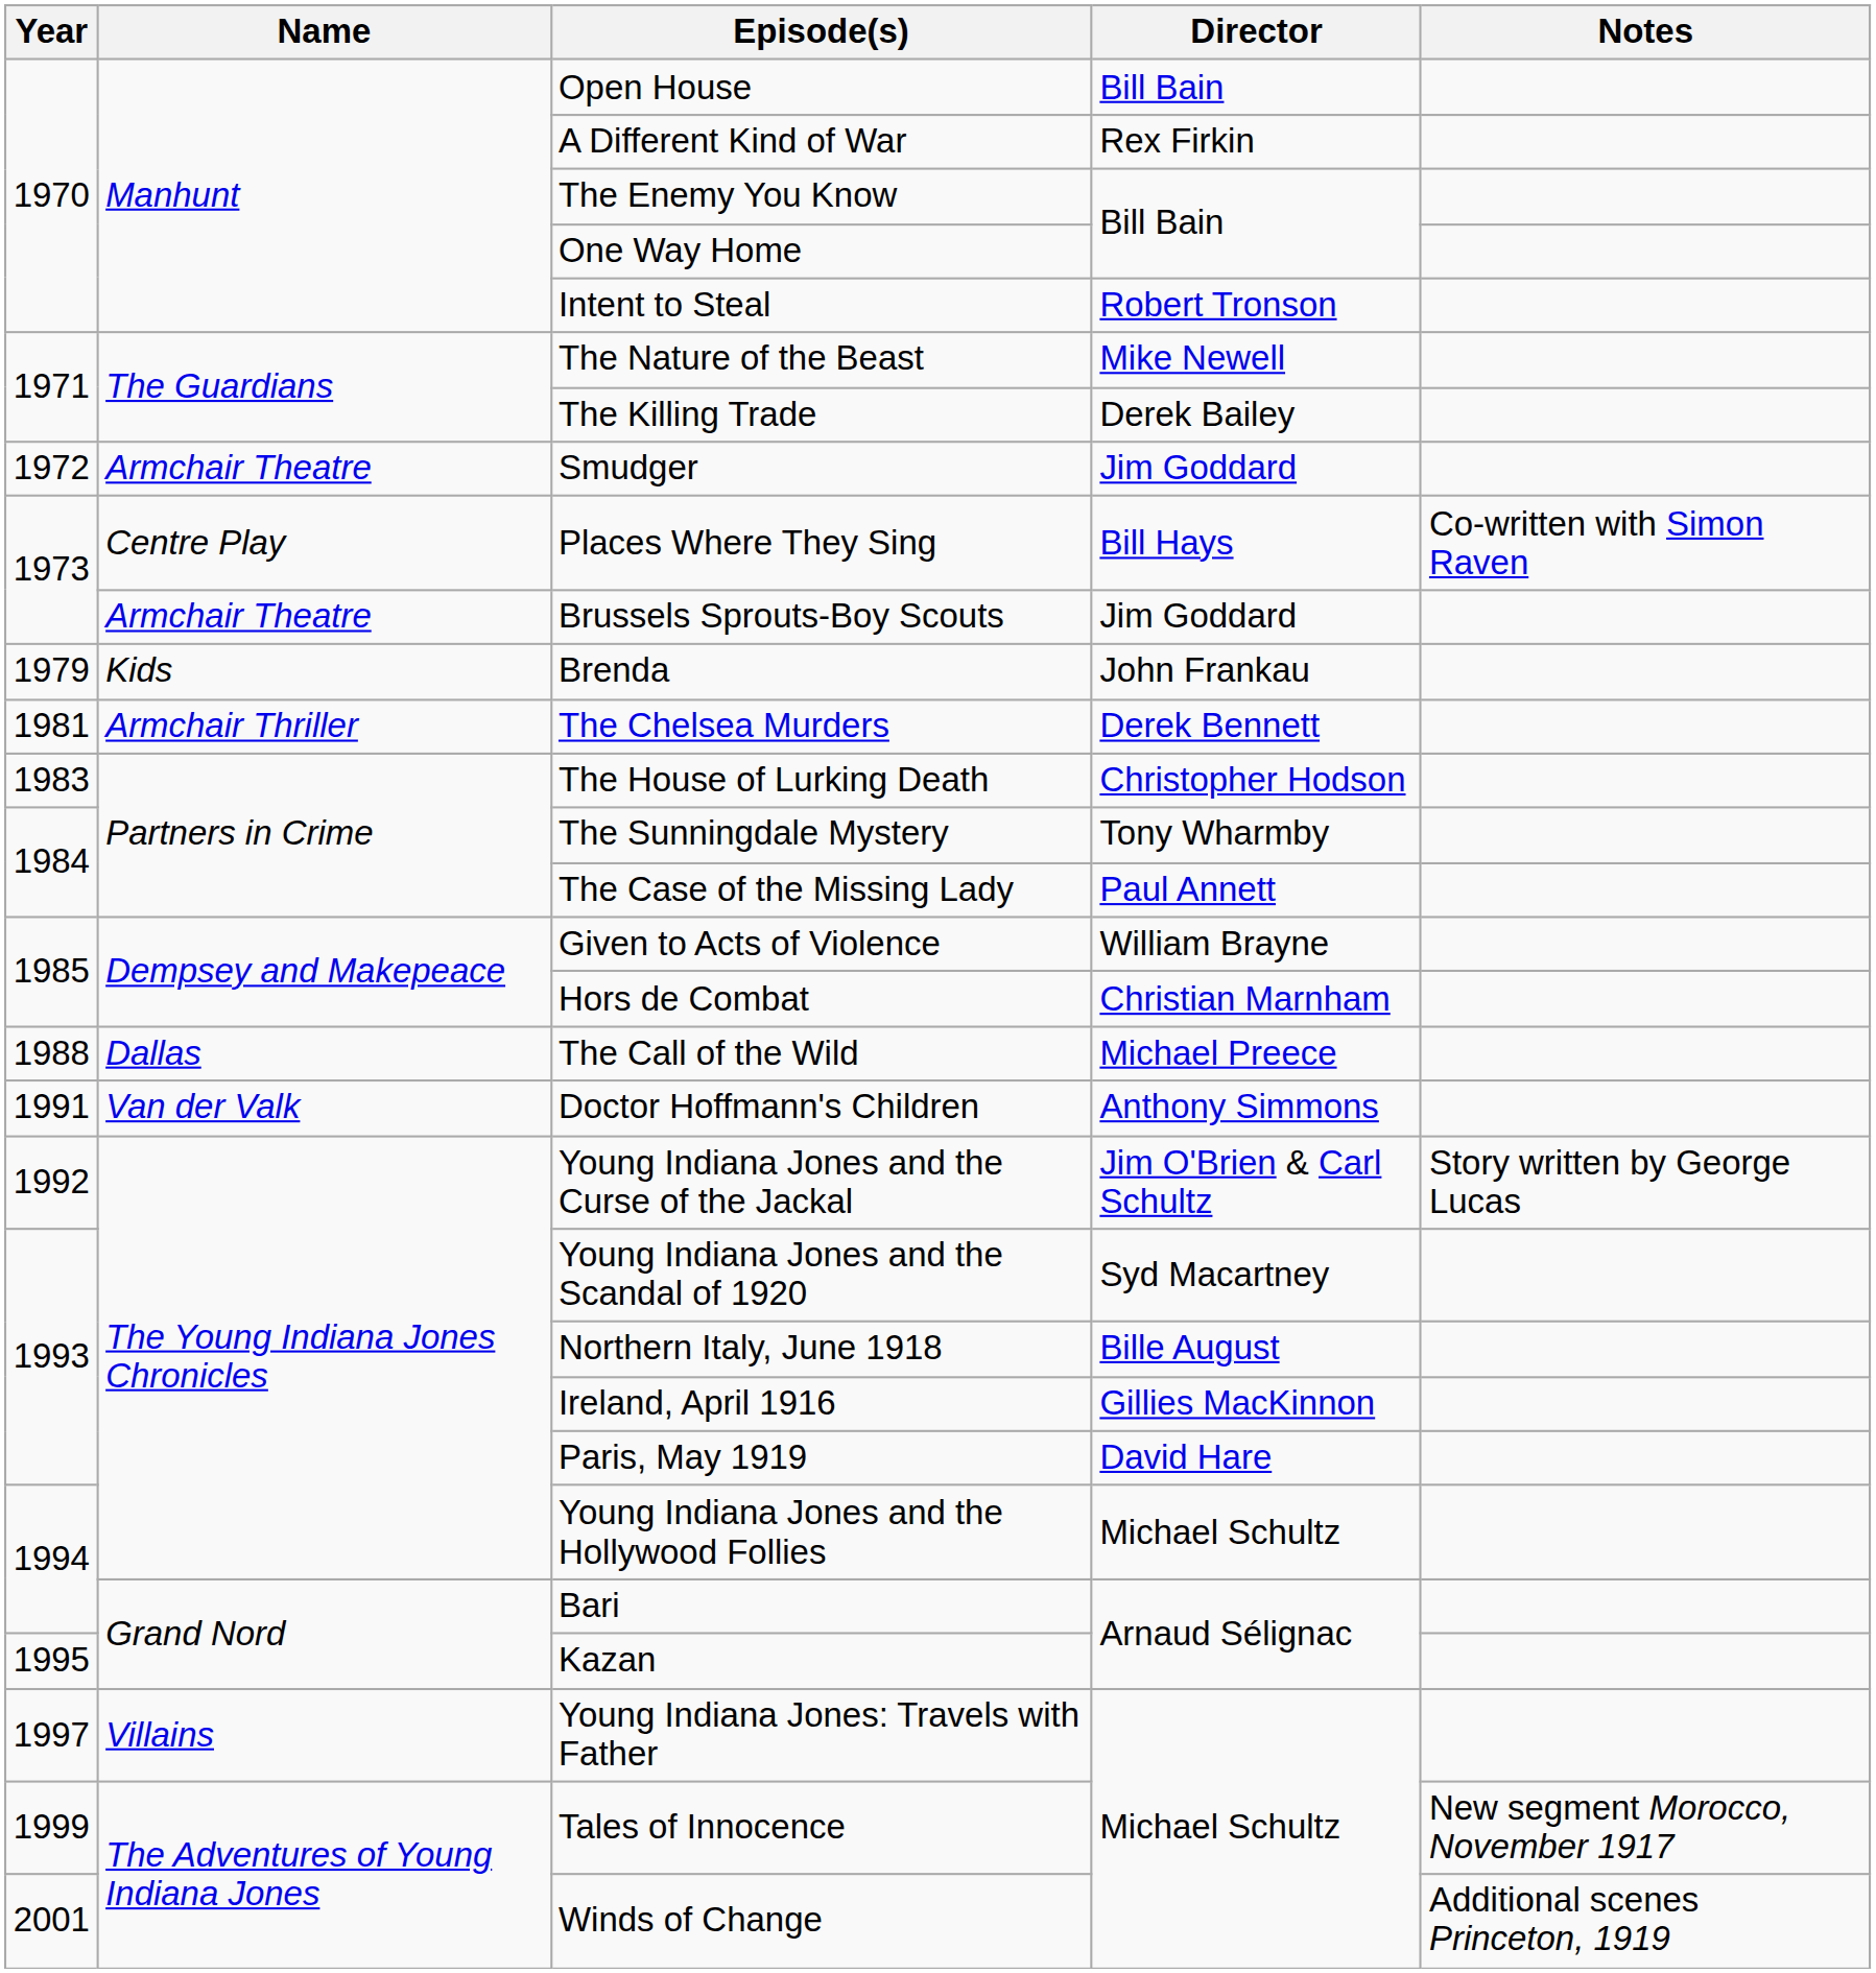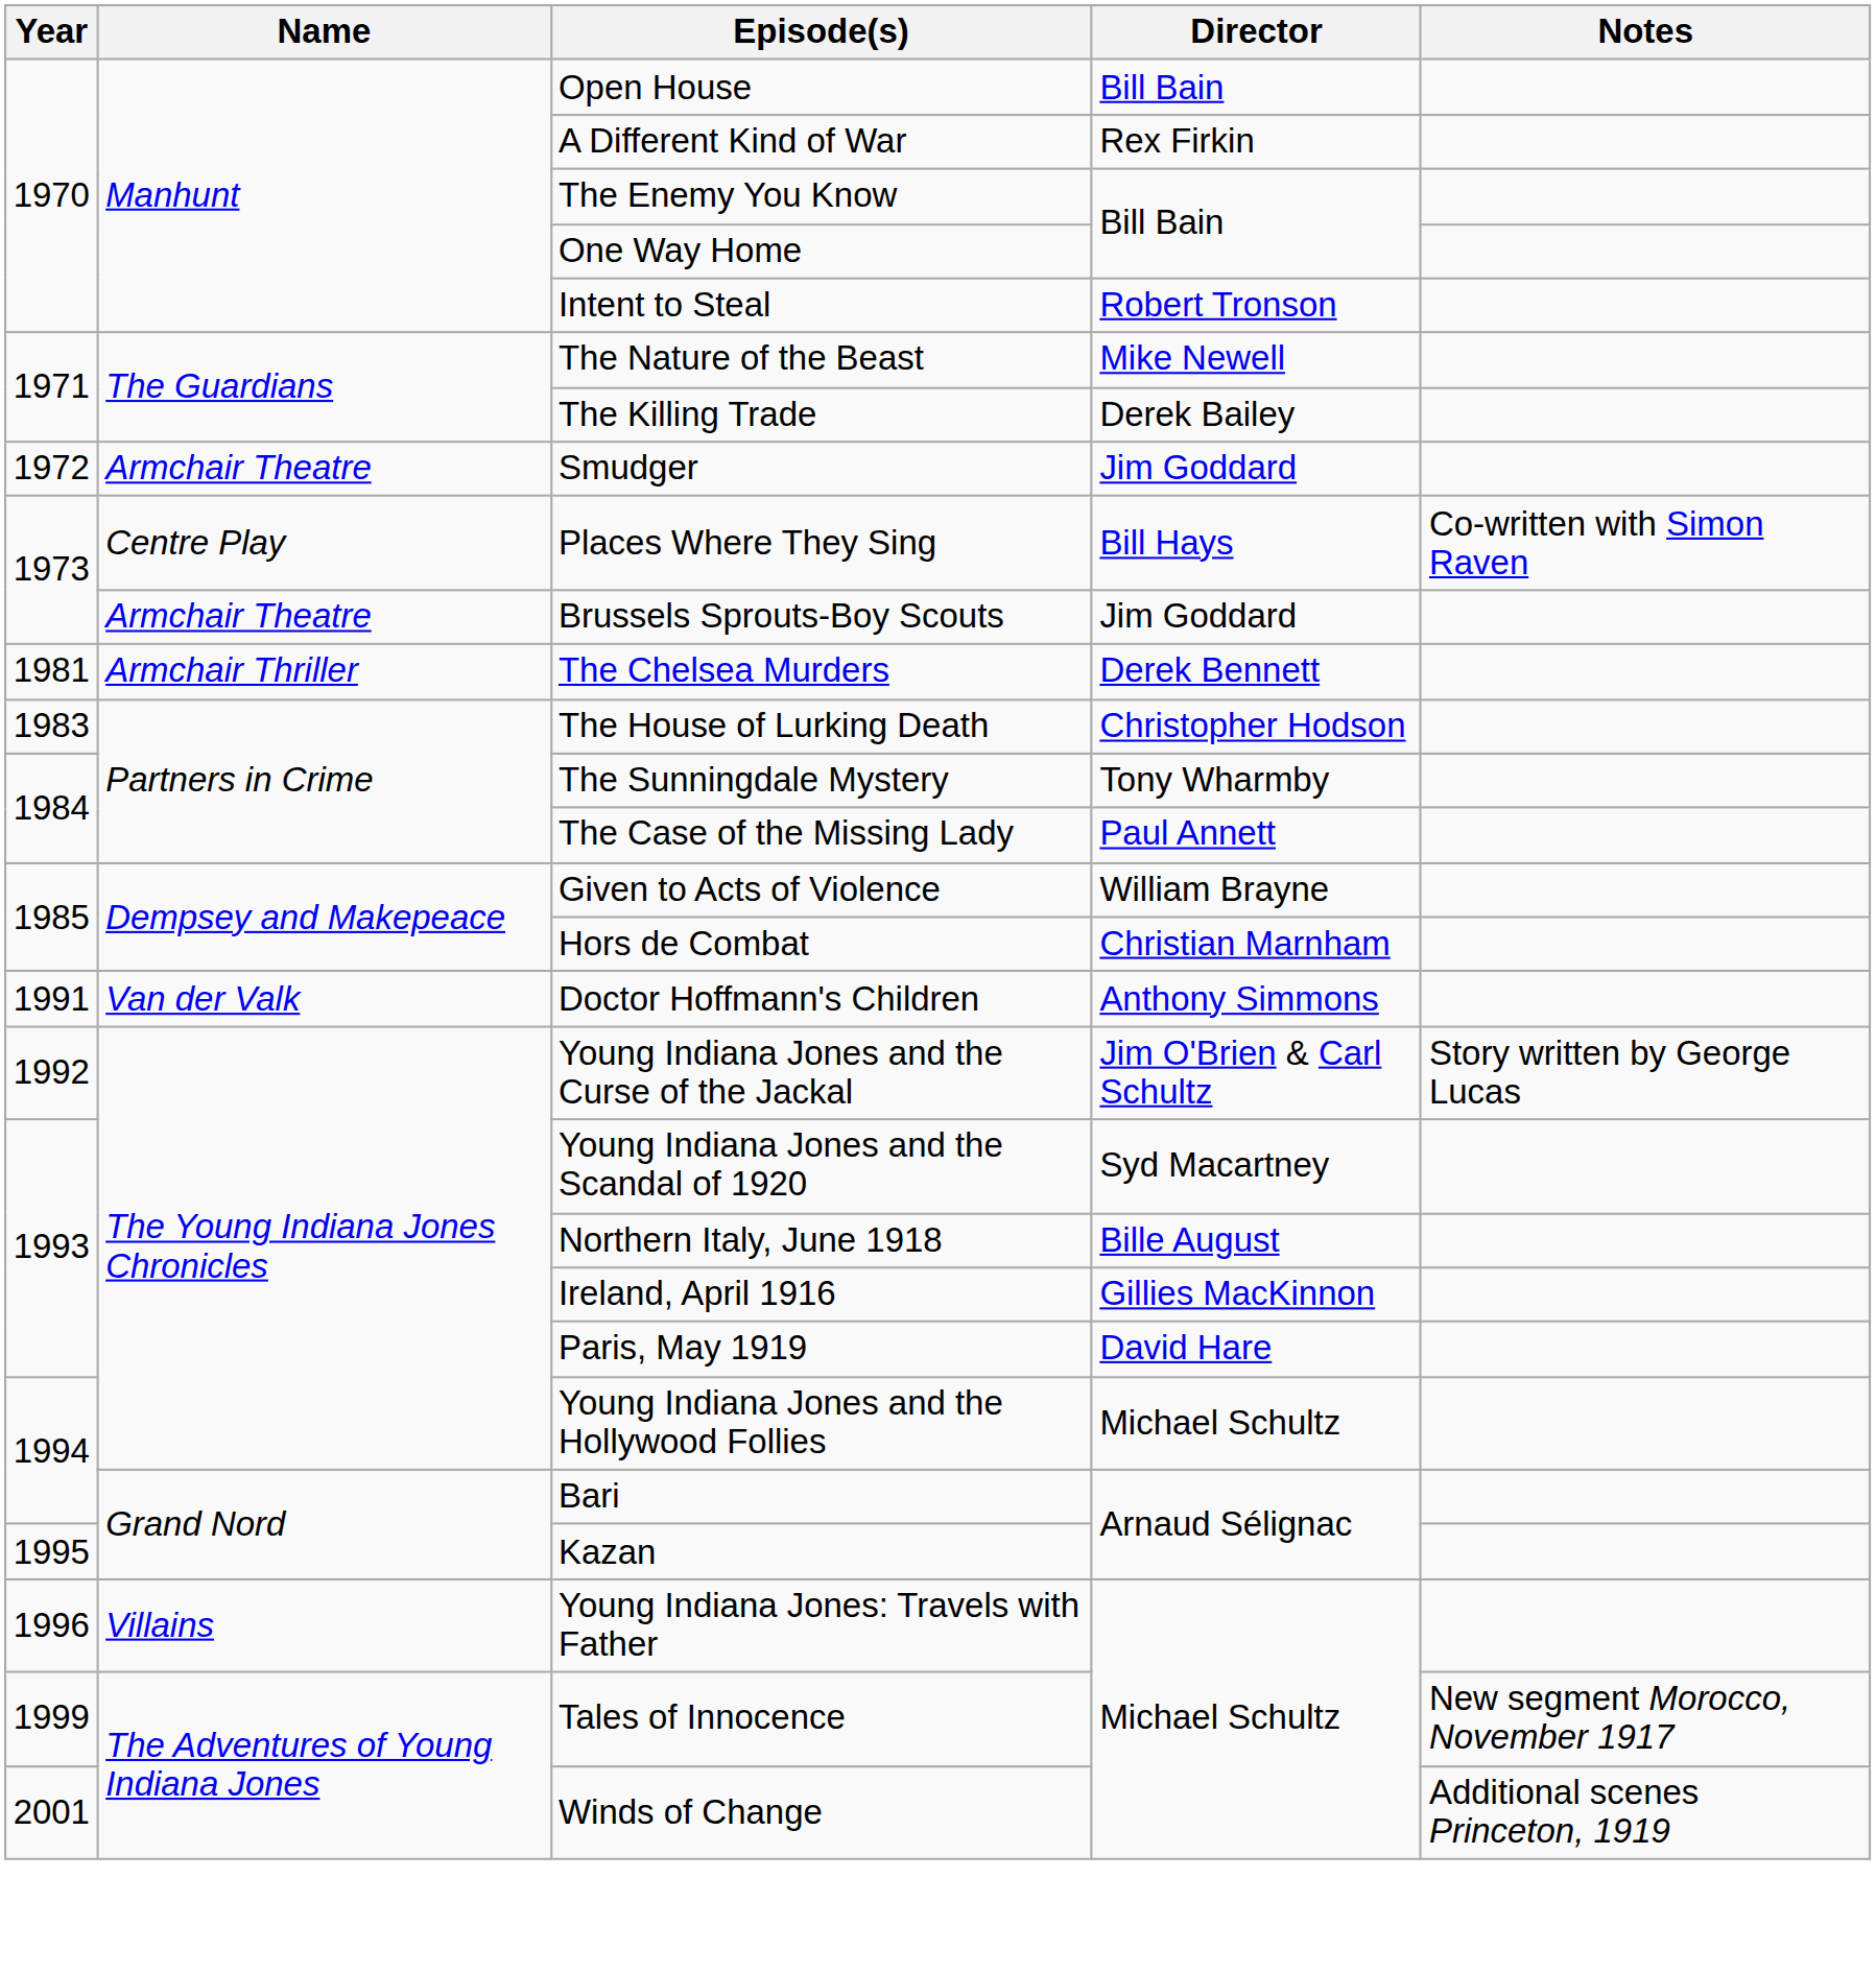- row: 1979 | Kids | Brenda | John Frankau
- row: 1988 | Dallas | The Call of the Wild | Michael Preece
Young Indiana Jones: Travels with Father | Year: 1997 -> 1996
